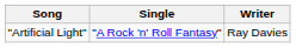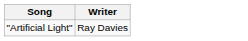- column: Single | "A Rock 'n' Roll Fantasy"
